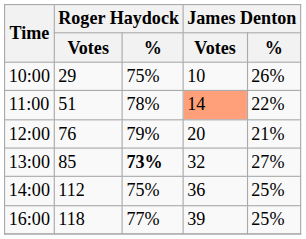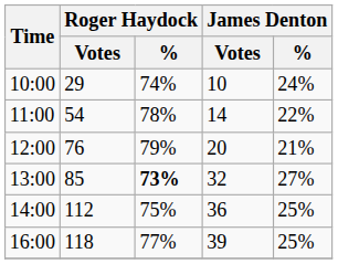10:00 | Roger Haydock / %: 75% -> 74%
10:00 | James Denton / %: 26% -> 24%
11:00 | Roger Haydock / Votes: 51 -> 54
11:00 | James Denton / Votes: lightsalmon background -> no background
